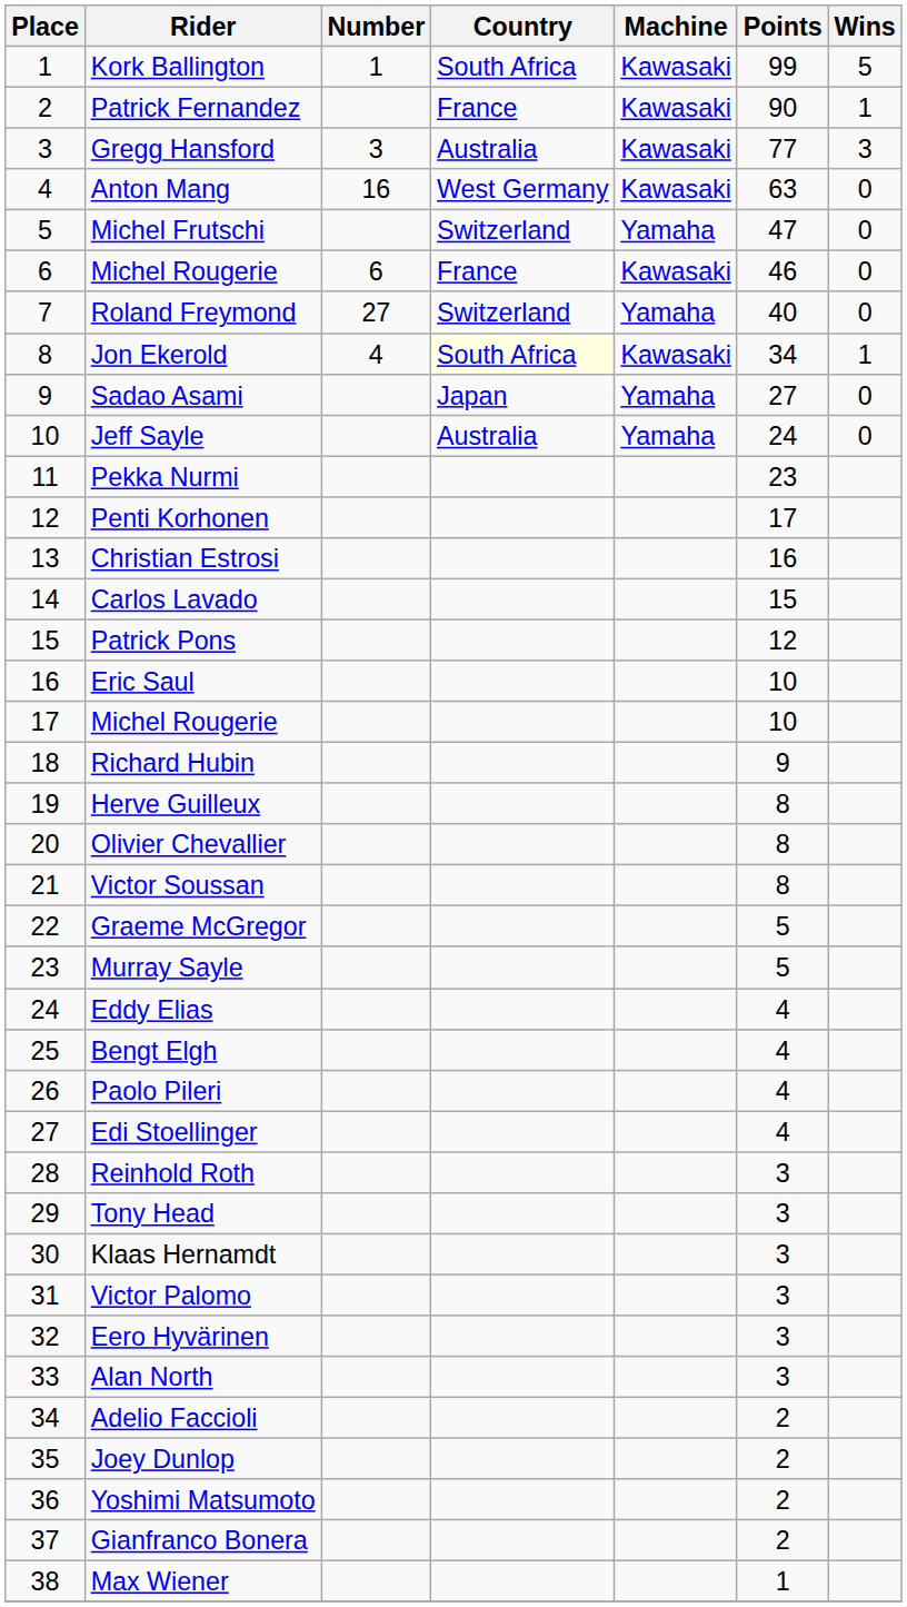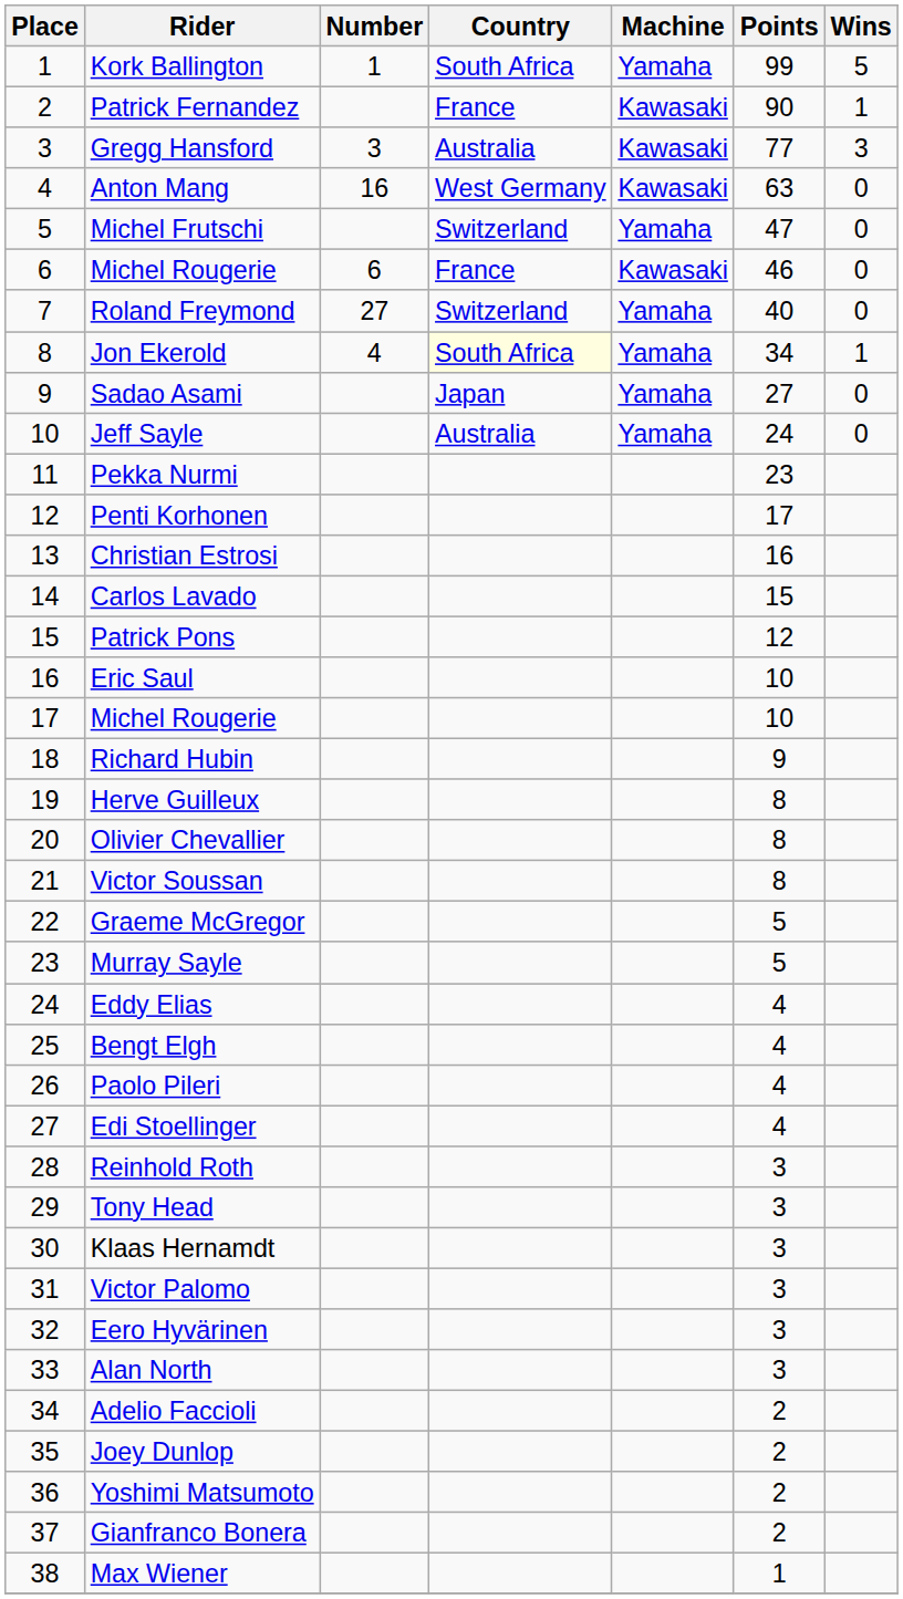Kork Ballington | Machine: Kawasaki -> Yamaha
Jon Ekerold | Machine: Kawasaki -> Yamaha
